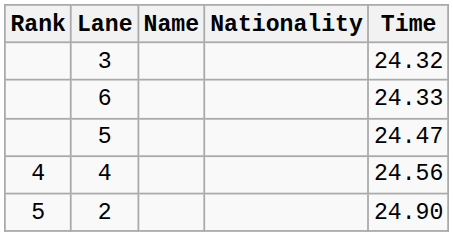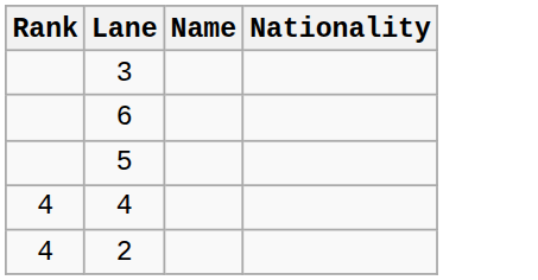- column: Time | 24.32 | 24.33 | 24.47 | 24.56 | 24.90
2 | Rank: 5 -> 4
